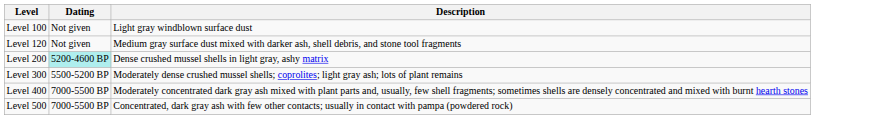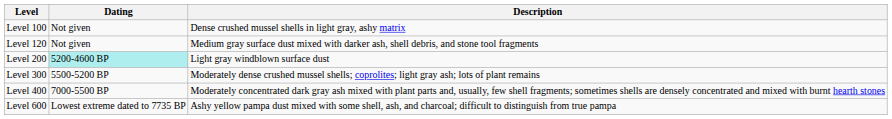Level 100 | Description: Light gray windblown surface dust -> Dense crushed mussel shells in light gray, ashy matrix
Level 200 | Description: Dense crushed mussel shells in light gray, ashy matrix -> Light gray windblown surface dust
- row: Level 500 | 7000-5500 BP | Concentrated, dark gray ash with few other contacts; usually in contact with pampa (powdered rock)
+ row: Level 600 | Lowest extreme dated to 7735 BP | Ashy yellow pampa dust mixed with some shell, ash, and charcoal; difficult to distinguish from true pampa
